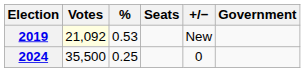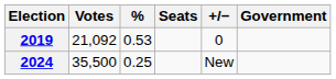2019 | Votes: lightyellow background -> no background
2019 | +/−: New -> 0
2024 | +/−: 0 -> New
